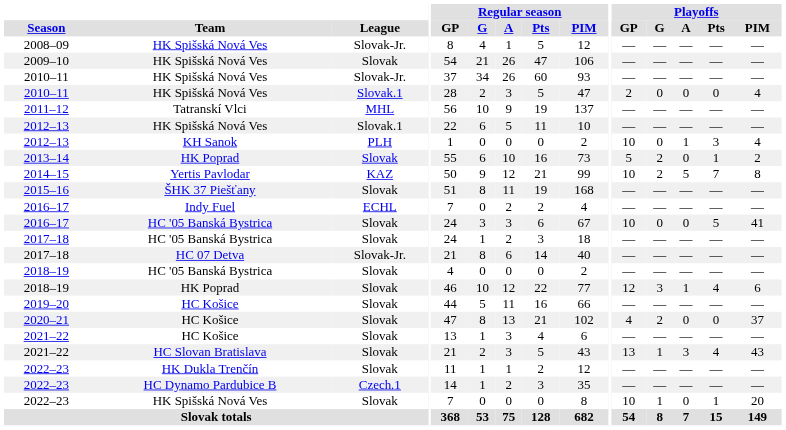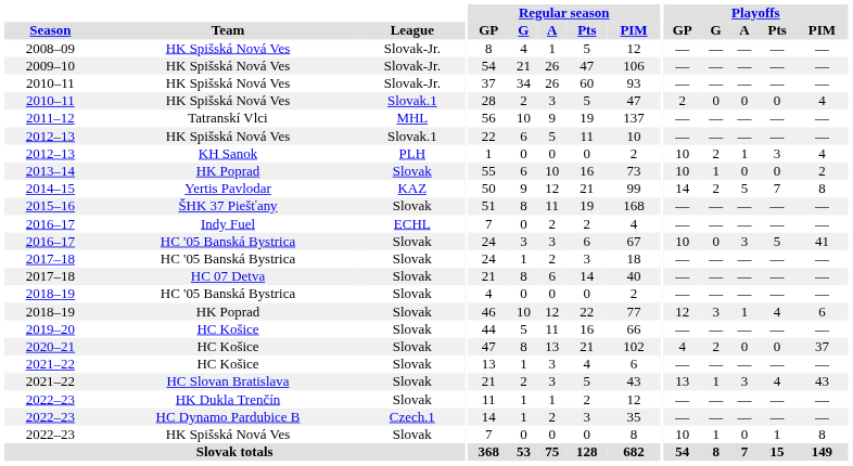2009–10 | League: Slovak -> Slovak-Jr.
2012–13 / KH Sanok | Playoffs / G: 0 -> 2
2013–14 | Playoffs / GP: 5 -> 10
2013–14 | Playoffs / G: 2 -> 1
2013–14 | Playoffs / Pts: 1 -> 0
2014–15 | Playoffs / GP: 10 -> 14
2016–17 / HC '05 Banská Bystrica | Playoffs / A: 0 -> 3
2017–18 / HC 07 Detva | League: Slovak-Jr. -> Slovak
2022–23 / HK Spišská Nová Ves | Playoffs / PIM: 20 -> 8
